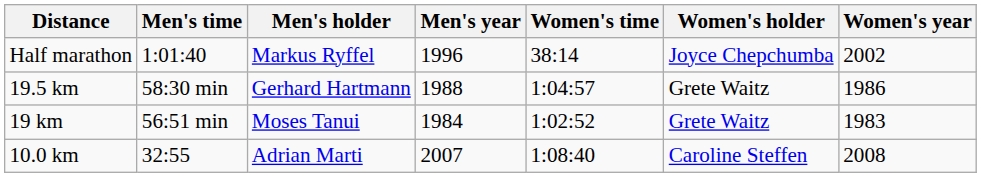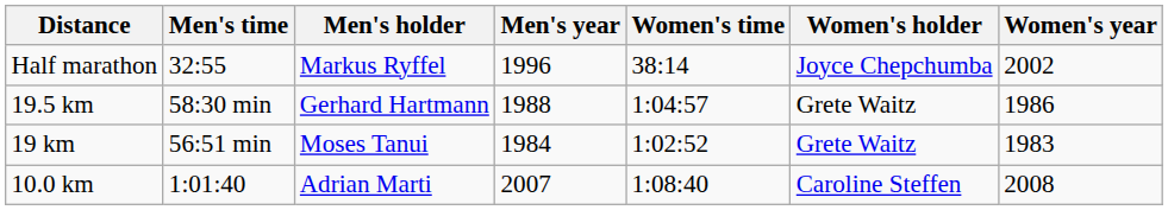Half marathon | Men's time: 1:01:40 -> 32:55
10.0 km | Men's time: 32:55 -> 1:01:40
